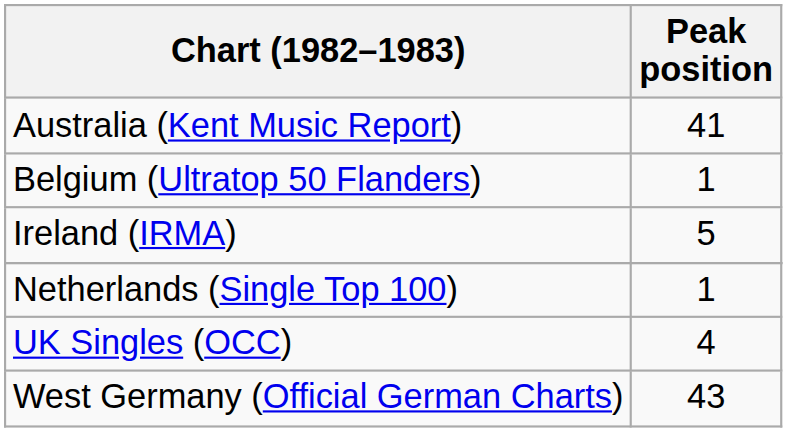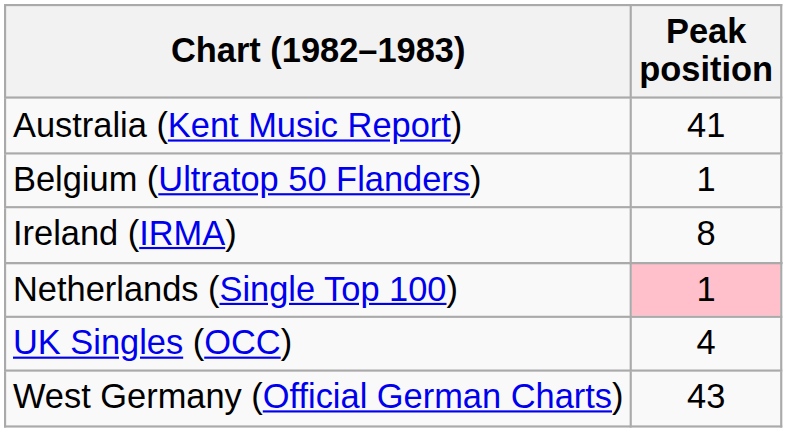Ireland (IRMA) | Peak position: 5 -> 8
Netherlands (Single Top 100) | Peak position: no background -> pink background
